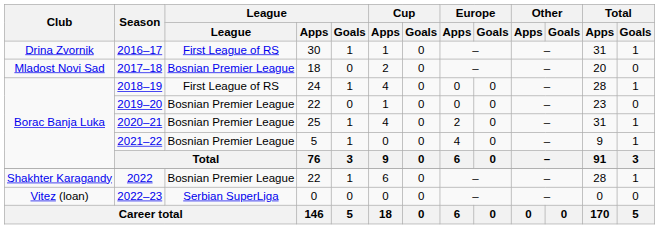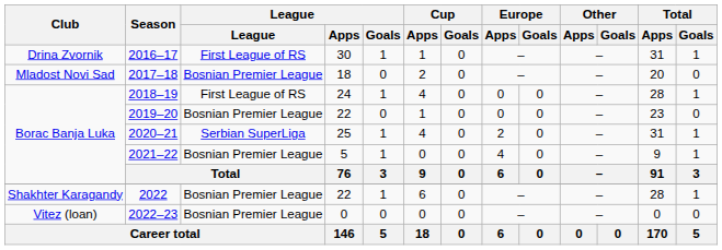2020–21 | League: Bosnian Premier League -> Serbian SuperLiga
2022–23 | League: Serbian SuperLiga -> Bosnian Premier League
